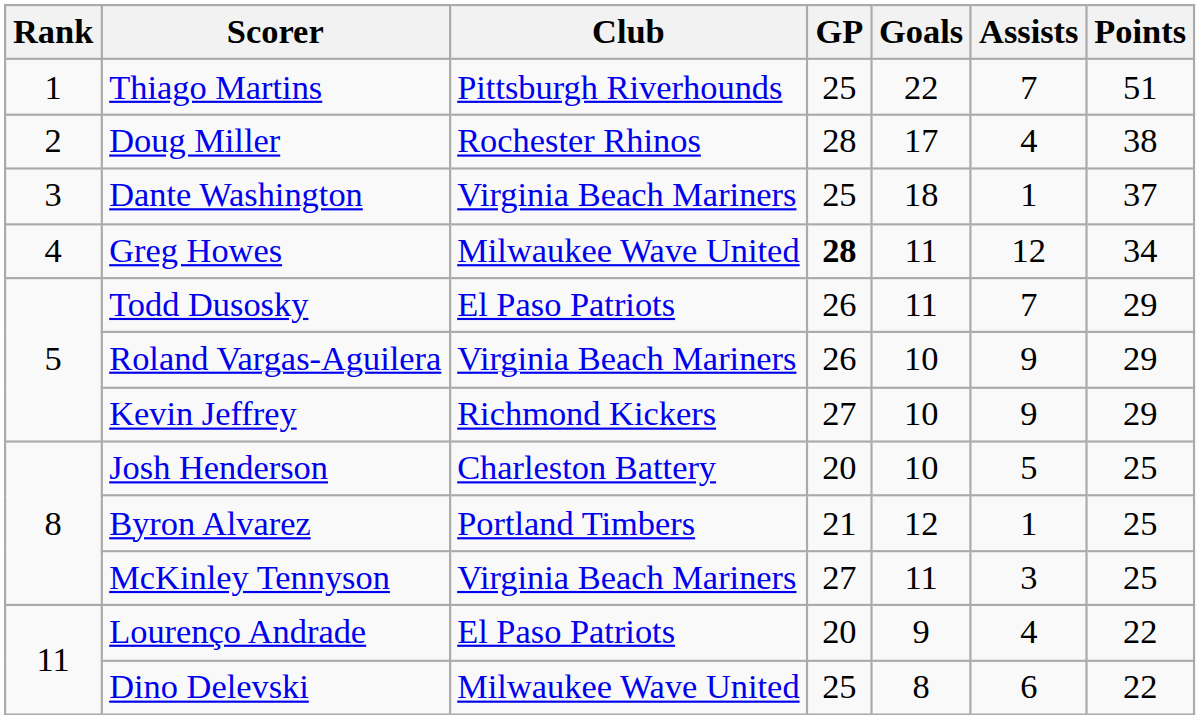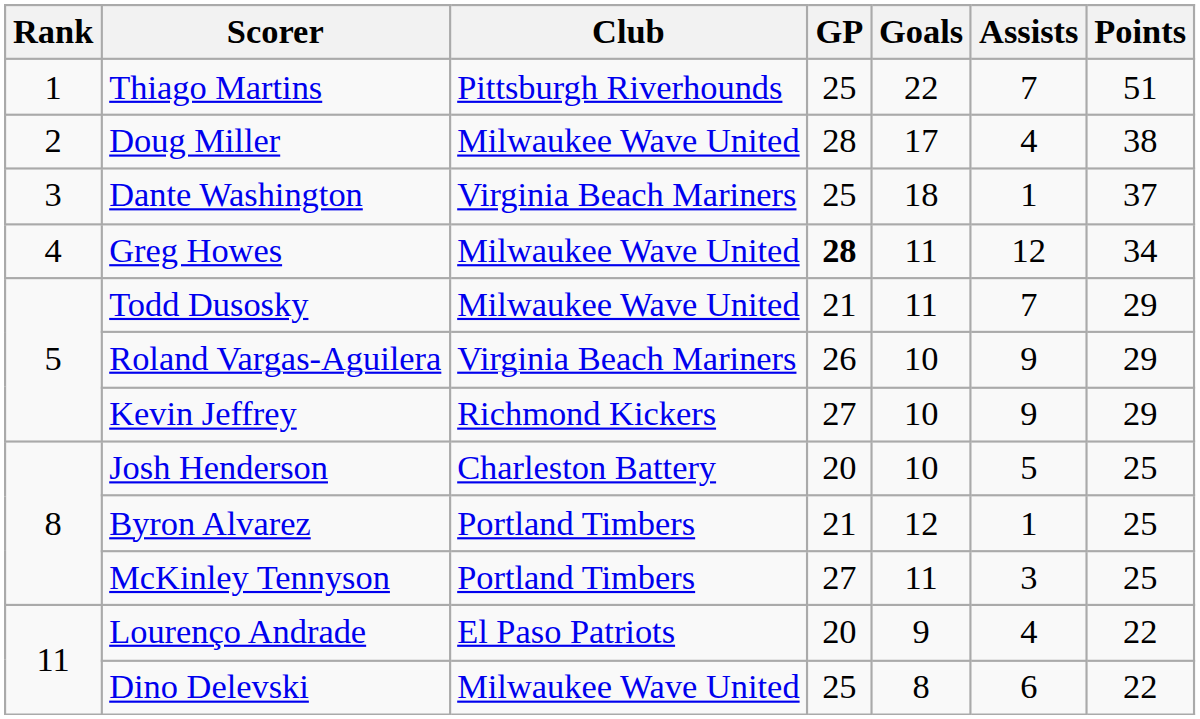Doug Miller | Club: Rochester Rhinos -> Milwaukee Wave United
Todd Dusosky | Club: El Paso Patriots -> Milwaukee Wave United
Todd Dusosky | GP: 26 -> 21
McKinley Tennyson | Club: Virginia Beach Mariners -> Portland Timbers
